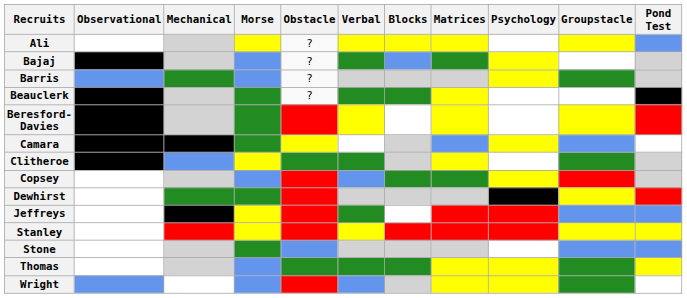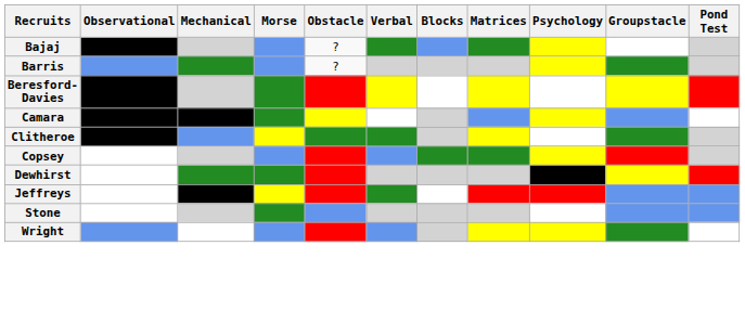- row: Ali | ?
- row: Beauclerk | ?
- row: Stanley
- row: Thomas
